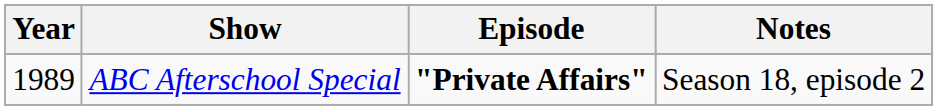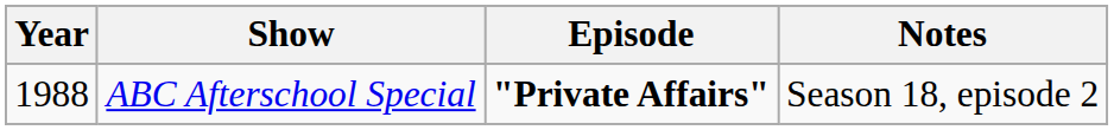ABC Afterschool Special | Year: 1989 -> 1988
